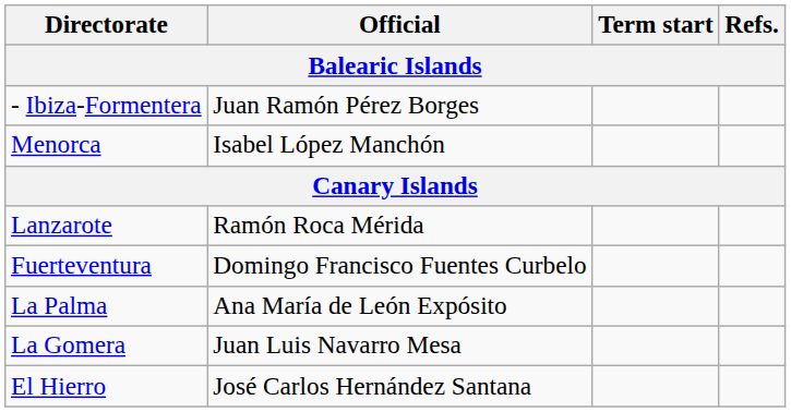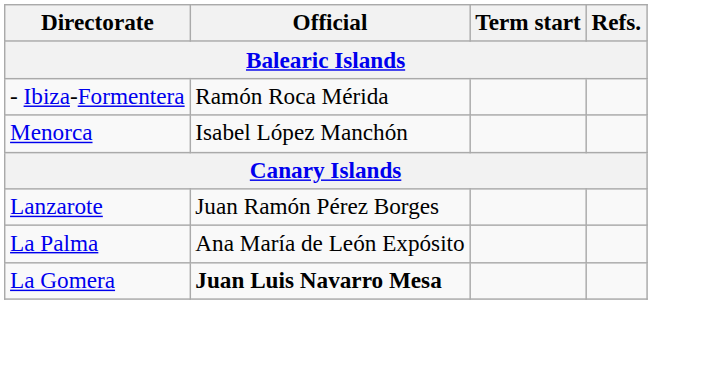- Ibiza-Formentera | Official: Juan Ramón Pérez Borges -> Ramón Roca Mérida
Lanzarote | Official: Ramón Roca Mérida -> Juan Ramón Pérez Borges
- row: Fuerteventura | Domingo Francisco Fuentes Curbelo
La Gomera | Official: normal -> bold
- row: El Hierro | José Carlos Hernández Santana
